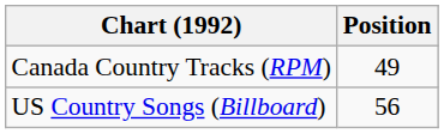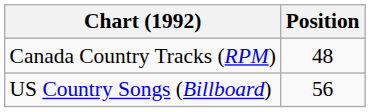Canada Country Tracks (RPM) | Position: 49 -> 48
